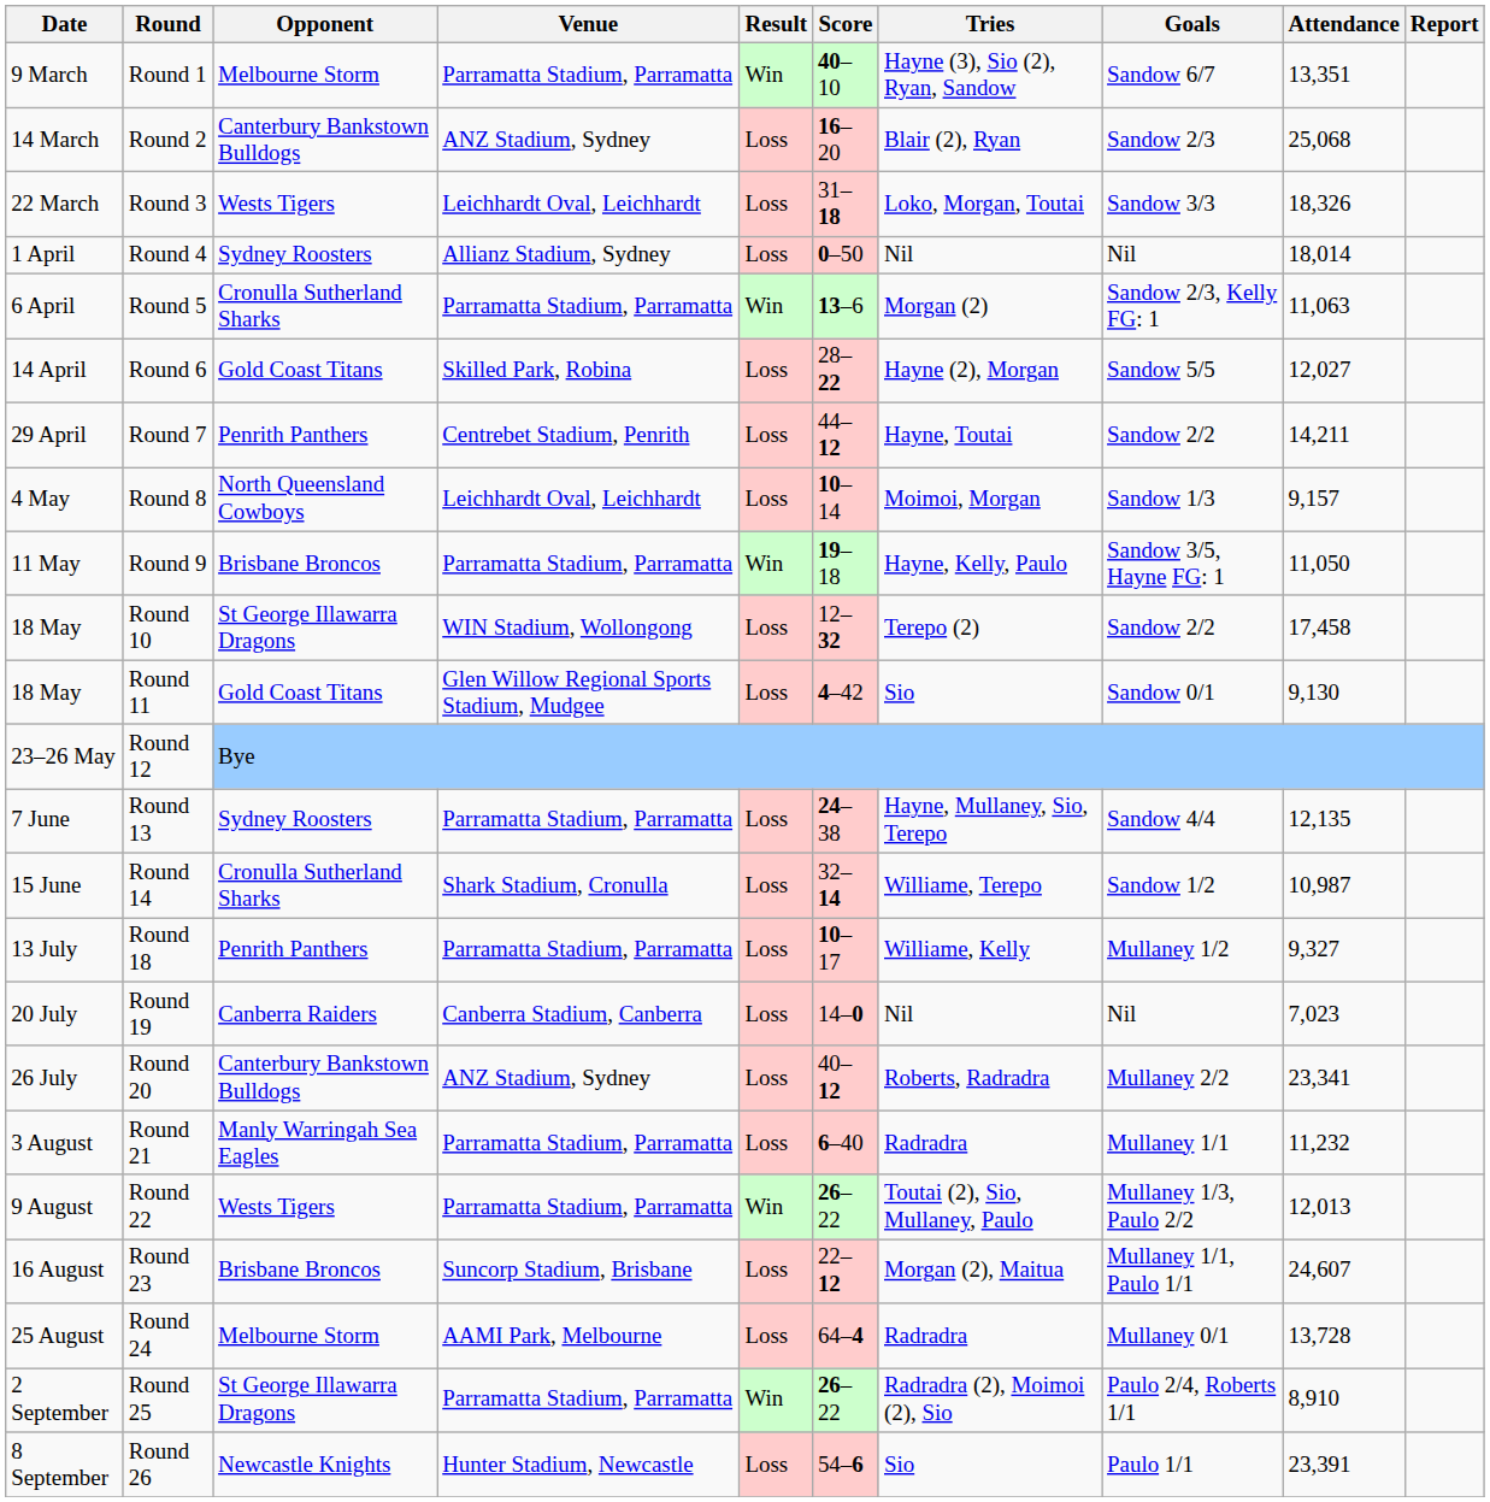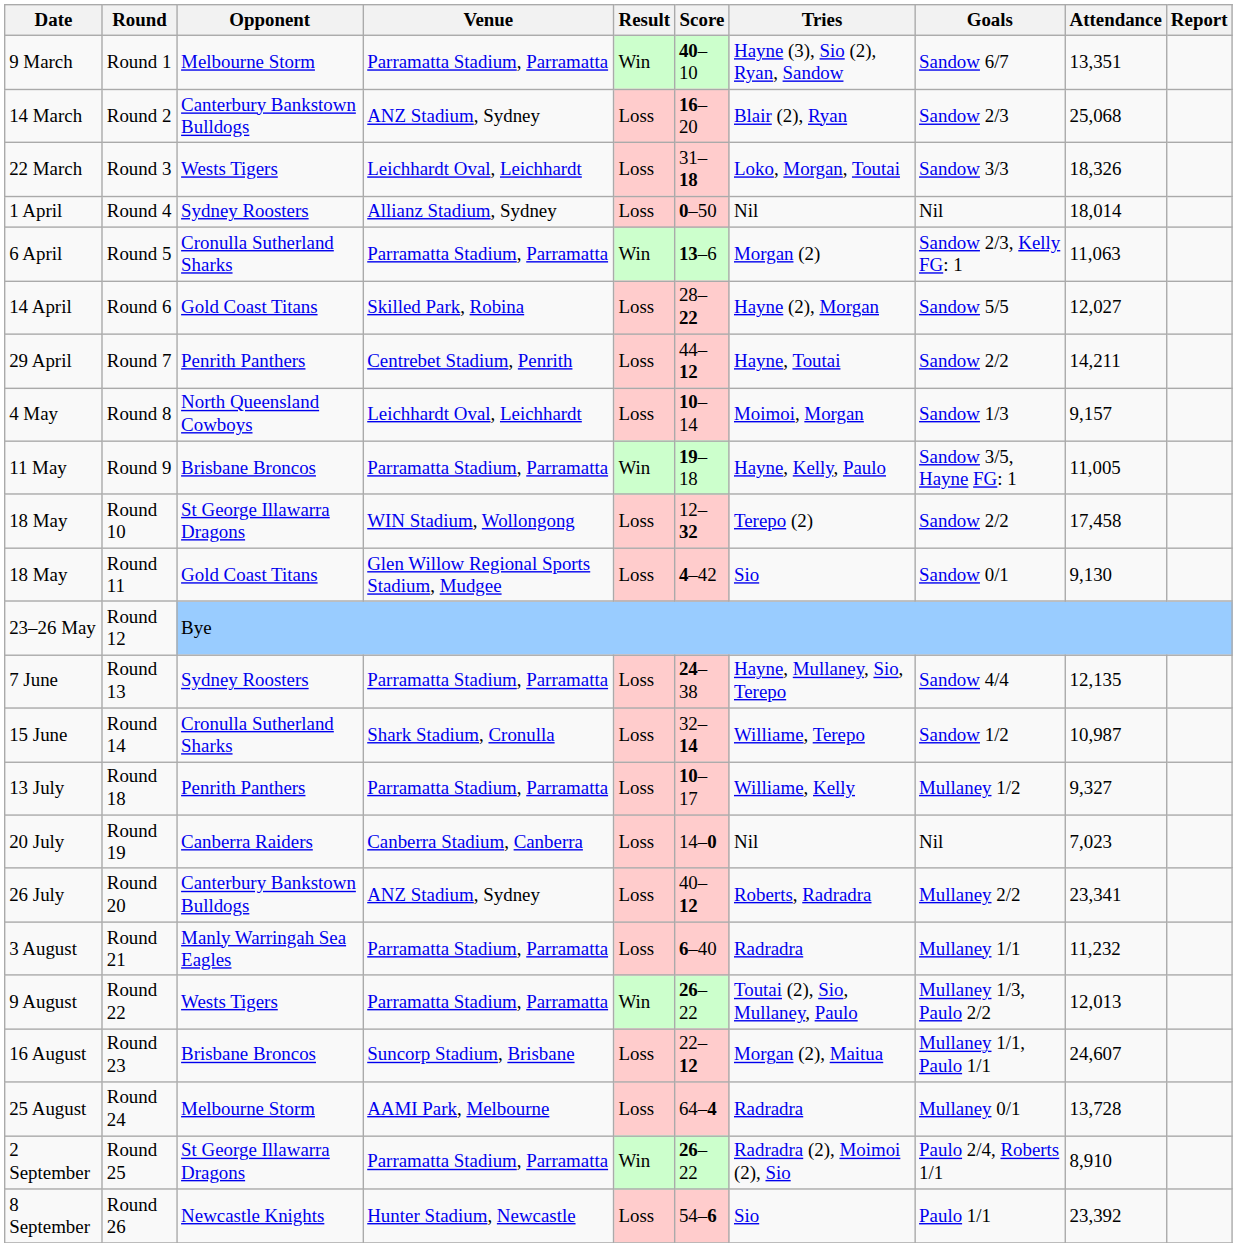Round 9 | Attendance: 11,050 -> 11,005
Round 26 | Attendance: 23,391 -> 23,392
